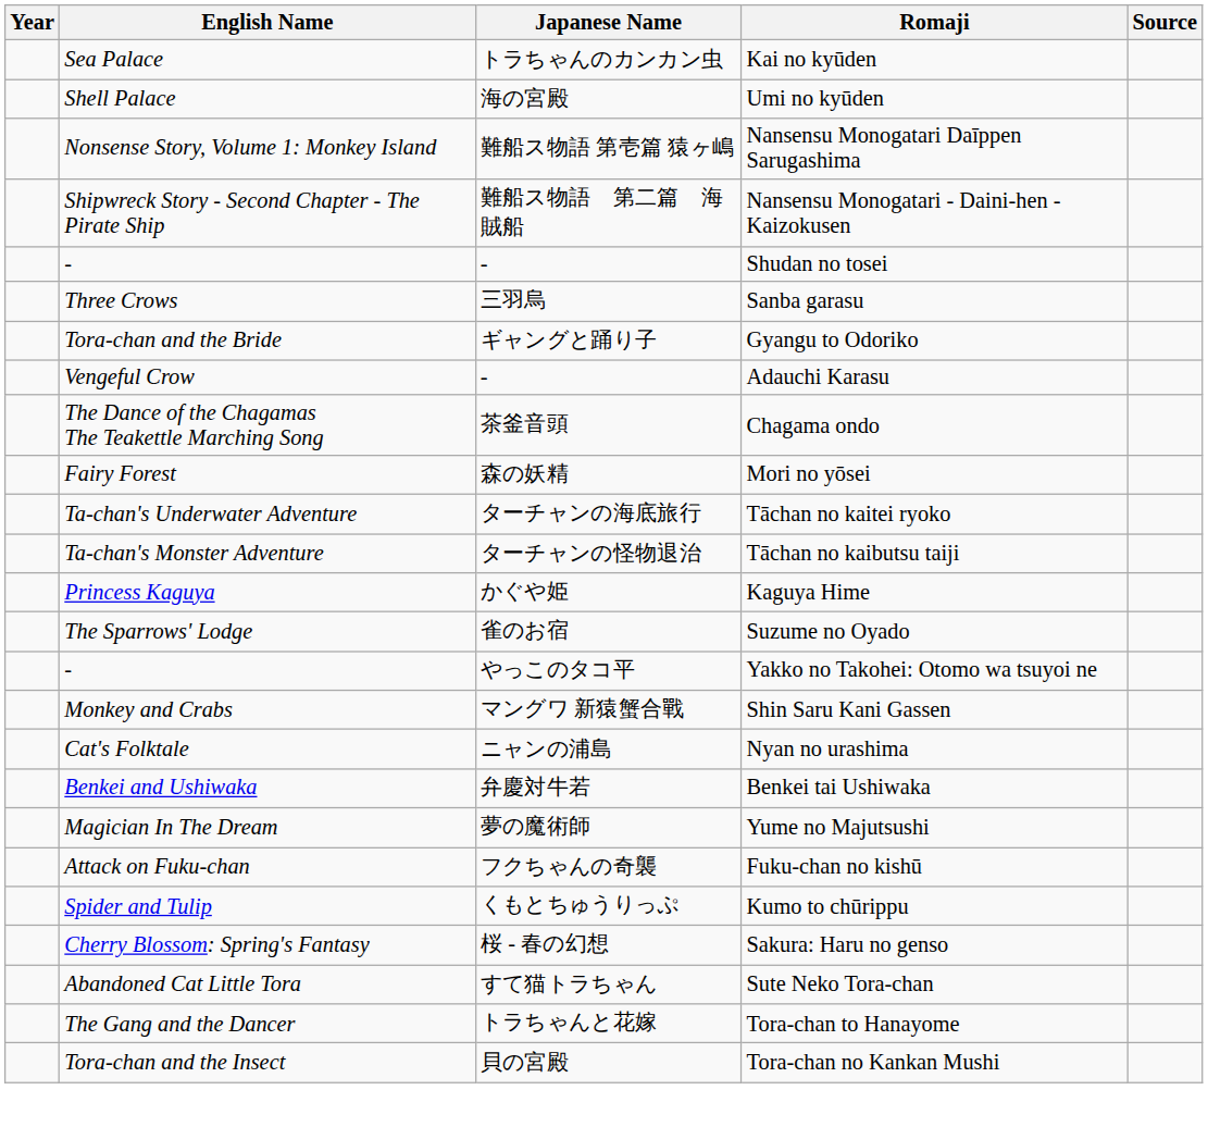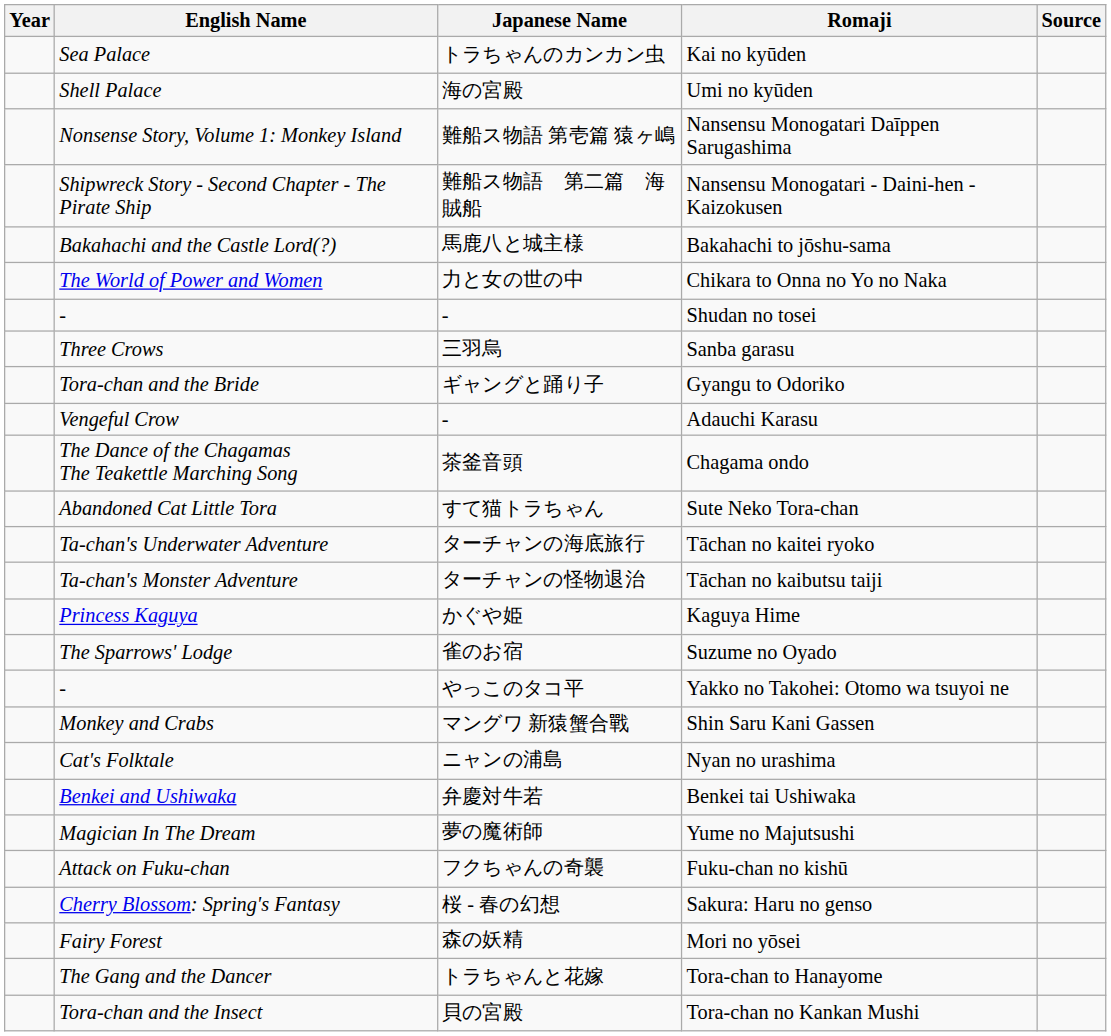+ row: Bakahachi and the Castle Lord(?) | 馬鹿八と城主様 | Bakahachi to jōshu-sama
+ row: The World of Power and Women | 力と女の世の中 | Chikara to Onna no Yo no Naka
rows swapped: Mori no yōsei <-> Sute Neko Tora-chan
- row: Spider and Tulip | くもとちゅうりっぷ | Kumo to chūrippu
